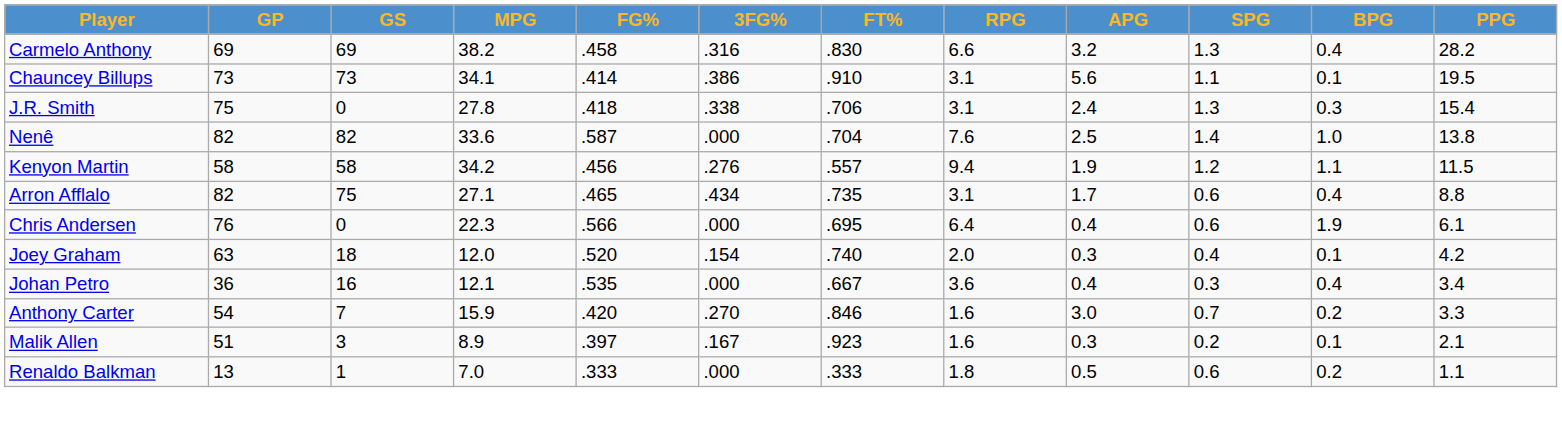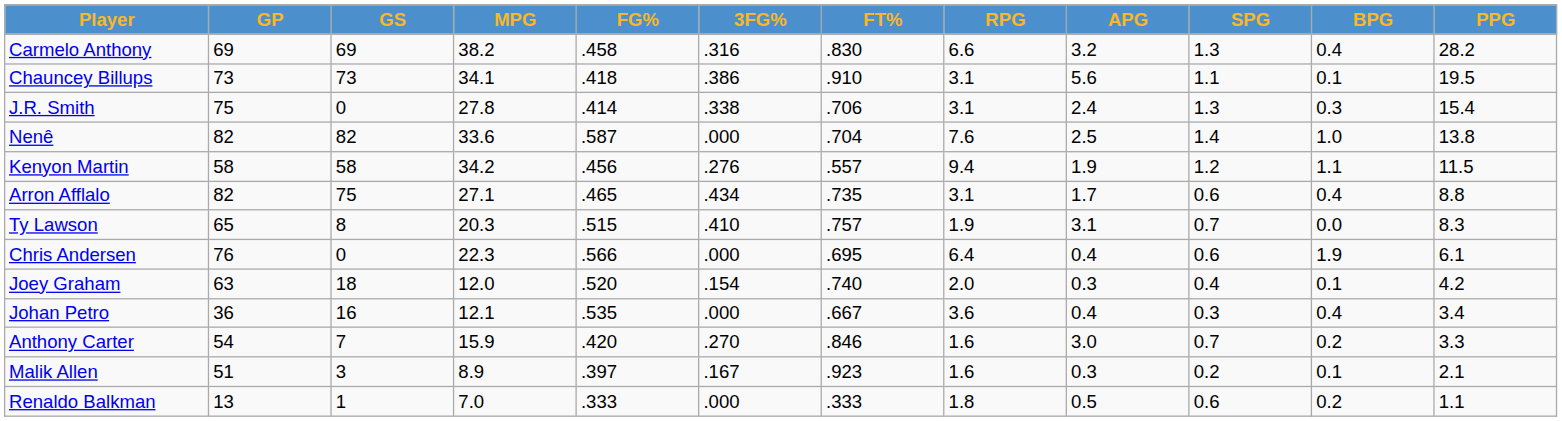Chauncey Billups | FG%: .414 -> .418
J.R. Smith | FG%: .418 -> .414
+ row: Ty Lawson | 65 | 8 | 20.3 | .515 | .410 | .757 | 1.9 | 3.1 | 0.7 | 0.0 | 8.3
